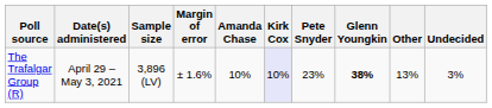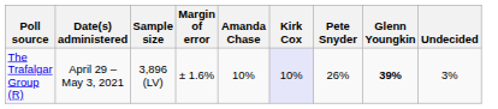- column: Other | 13%
The Trafalgar Group (R) | Pete Snyder: 23% -> 26%
The Trafalgar Group (R) | Glenn Youngkin: 38% -> 39%
